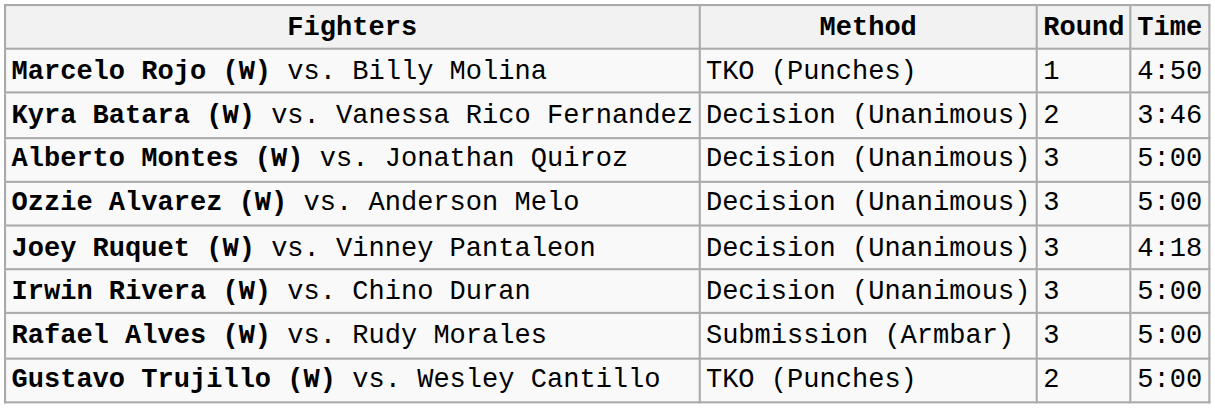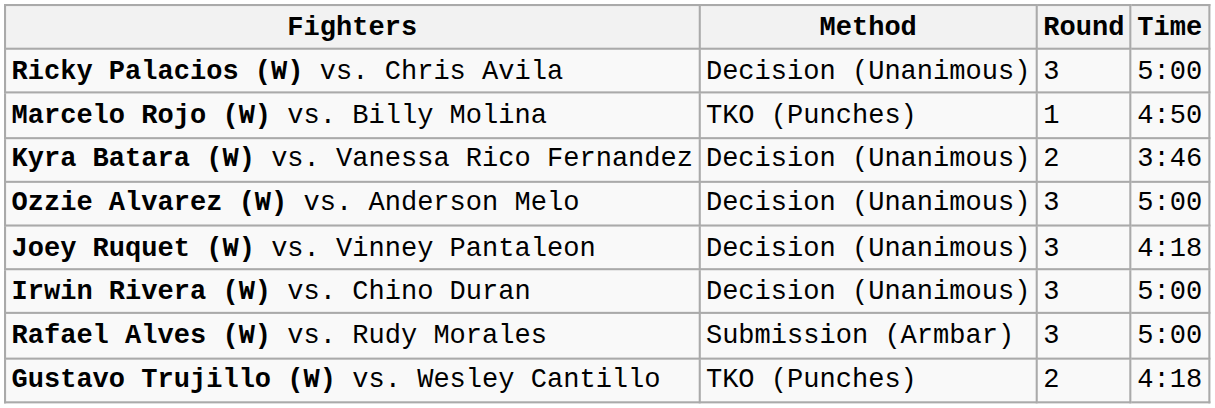+ row: Ricky Palacios (W) vs. Chris Avila | Decision (Unanimous) | 3 | 5:00
- row: Alberto Montes (W) vs. Jonathan Quiroz | Decision (Unanimous) | 3 | 5:00
Gustavo Trujillo (W) vs. Wesley Cantillo | Time: 5:00 -> 4:18
